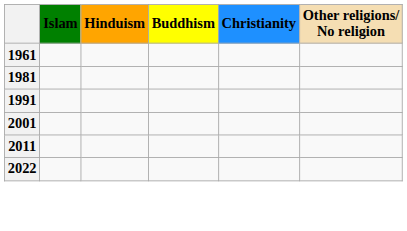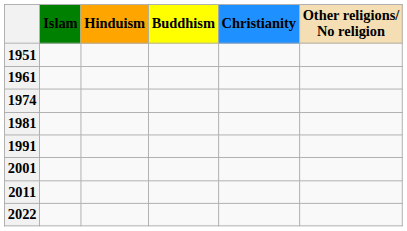+ row: 1951
+ row: 1974
